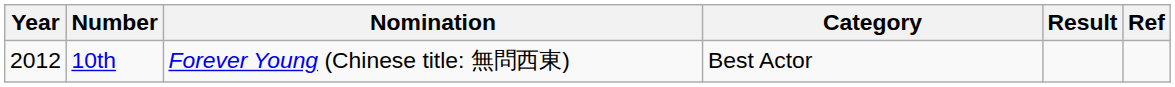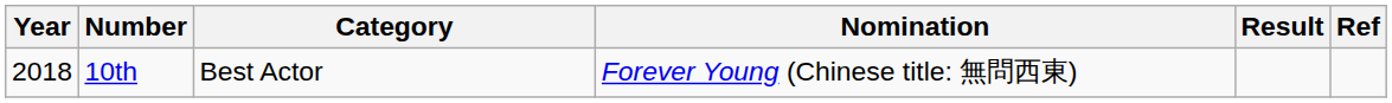columns swapped: Category <-> Nomination
10th | Year: 2012 -> 2018
